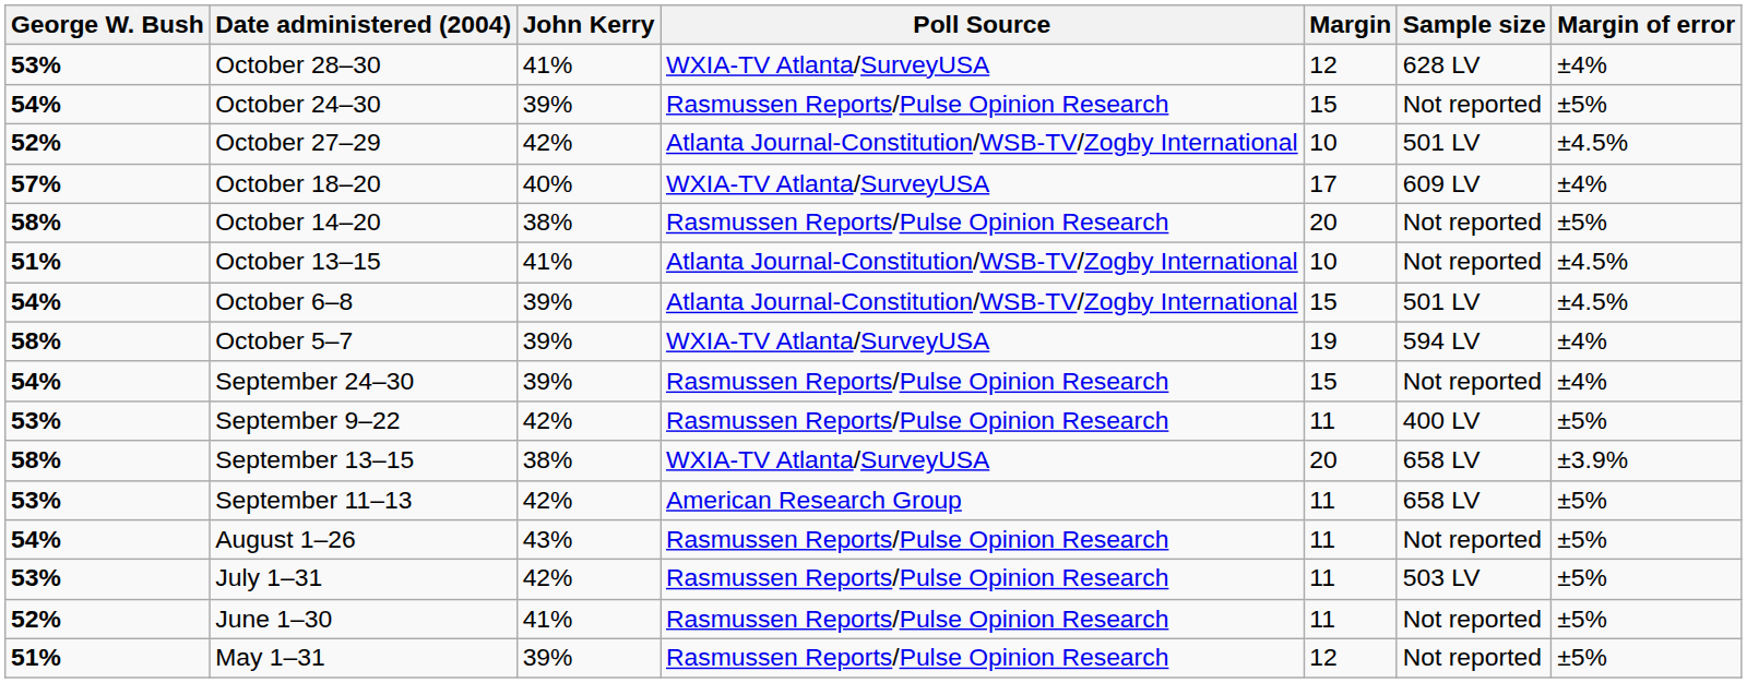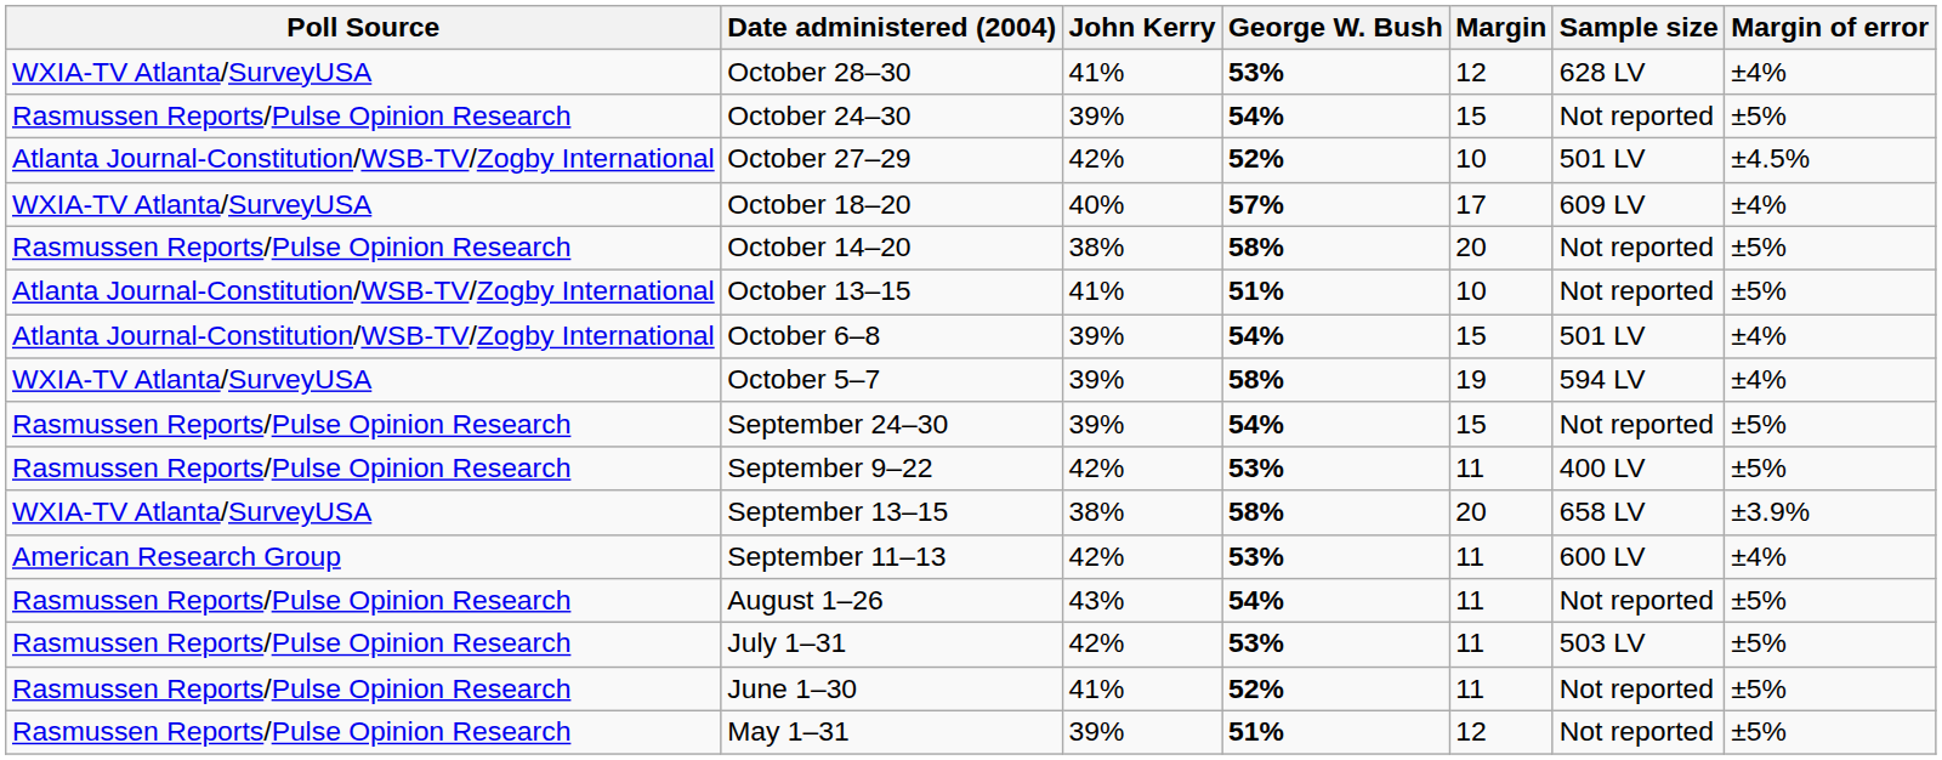columns swapped: Poll Source <-> George W. Bush
October 13–15 | Margin of error: ±4.5% -> ±5%
October 6–8 | Margin of error: ±4.5% -> ±4%
September 24–30 | Margin of error: ±4% -> ±5%
September 11–13 | Sample size: 658 LV -> 600 LV
September 11–13 | Margin of error: ±5% -> ±4%
